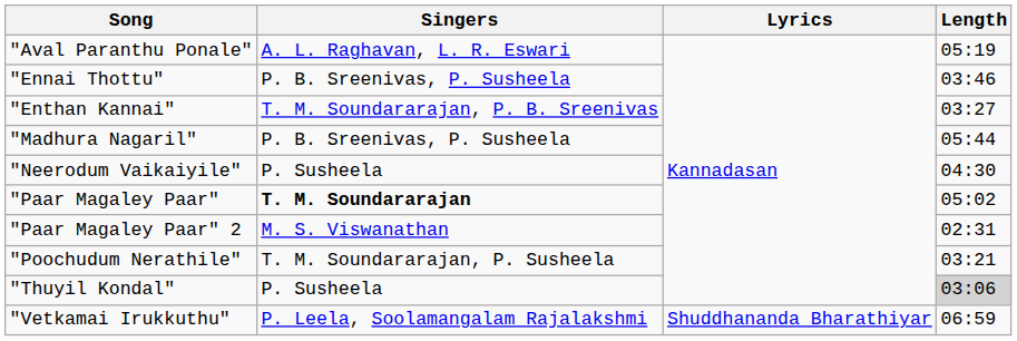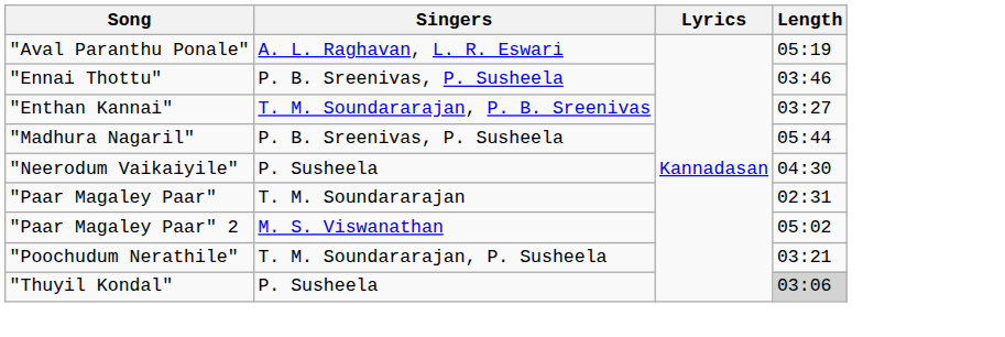"Paar Magaley Paar" | Singers: bold -> normal
"Paar Magaley Paar" | Length: 05:02 -> 02:31
"Paar Magaley Paar" 2 | Length: 02:31 -> 05:02
- row: "Vetkamai Irukkuthu" | P. Leela, Soolamangalam Rajalakshmi | Shuddhananda Bharathiyar | 06:59
